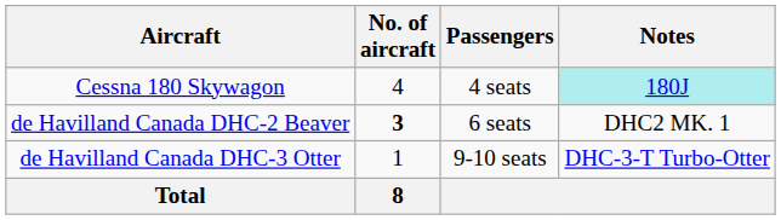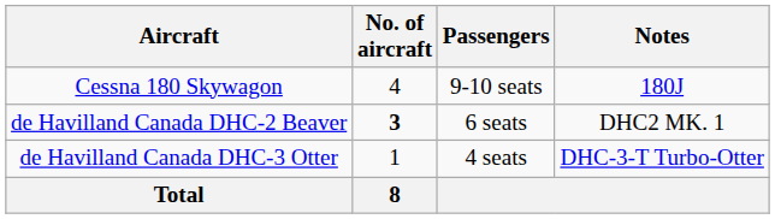Cessna 180 Skywagon | Passengers: 4 seats -> 9-10 seats
Cessna 180 Skywagon | Notes: paleturquoise background -> no background
de Havilland Canada DHC-3 Otter | Passengers: 9-10 seats -> 4 seats
